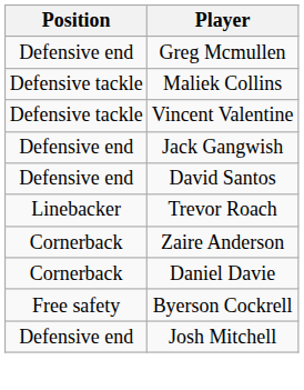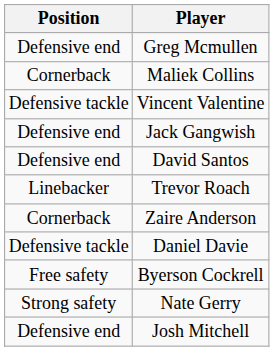Maliek Collins | Position: Defensive tackle -> Cornerback
Daniel Davie | Position: Cornerback -> Defensive tackle
+ row: Strong safety | Nate Gerry
